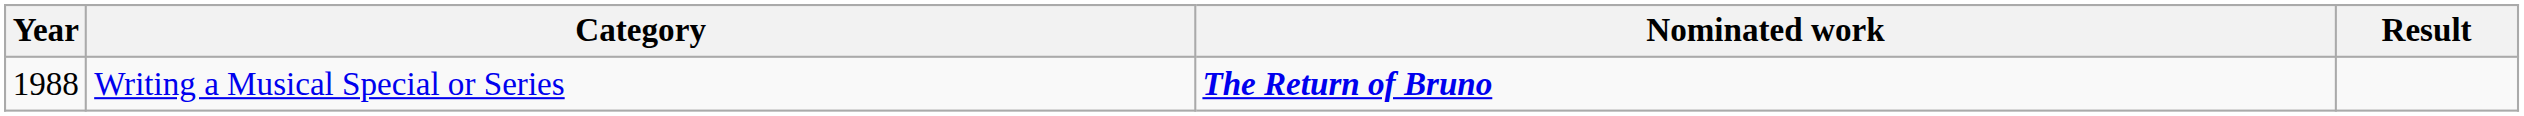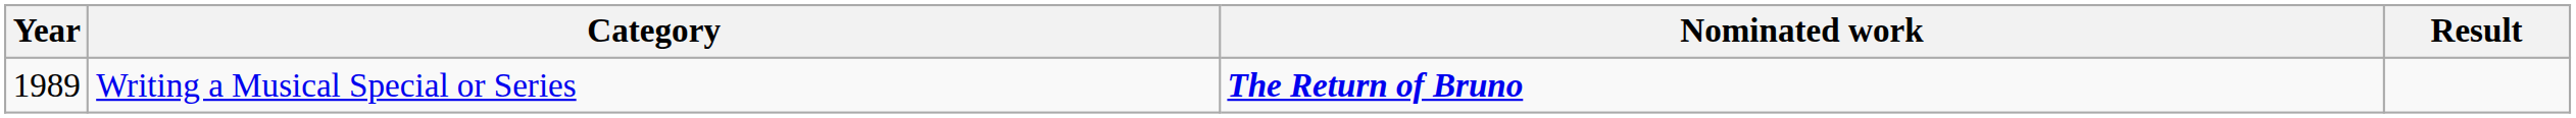Writing a Musical Special or Series | Year: 1988 -> 1989
